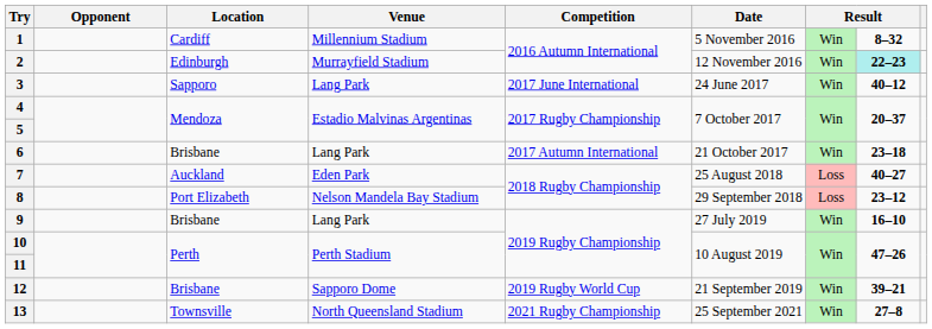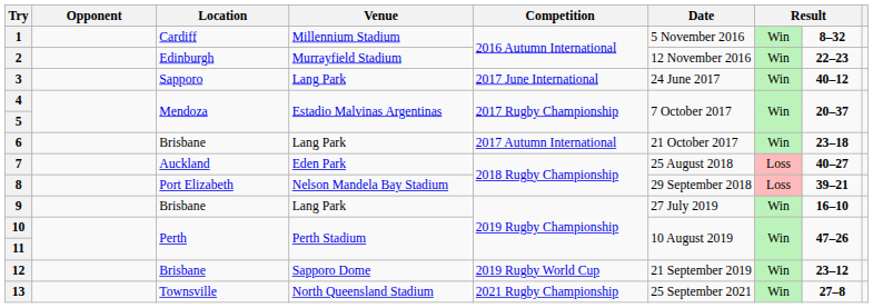2 | column 8: paleturquoise background -> no background
8 | column 8: 23–12 -> 39–21
12 | column 8: 39–21 -> 23–12
